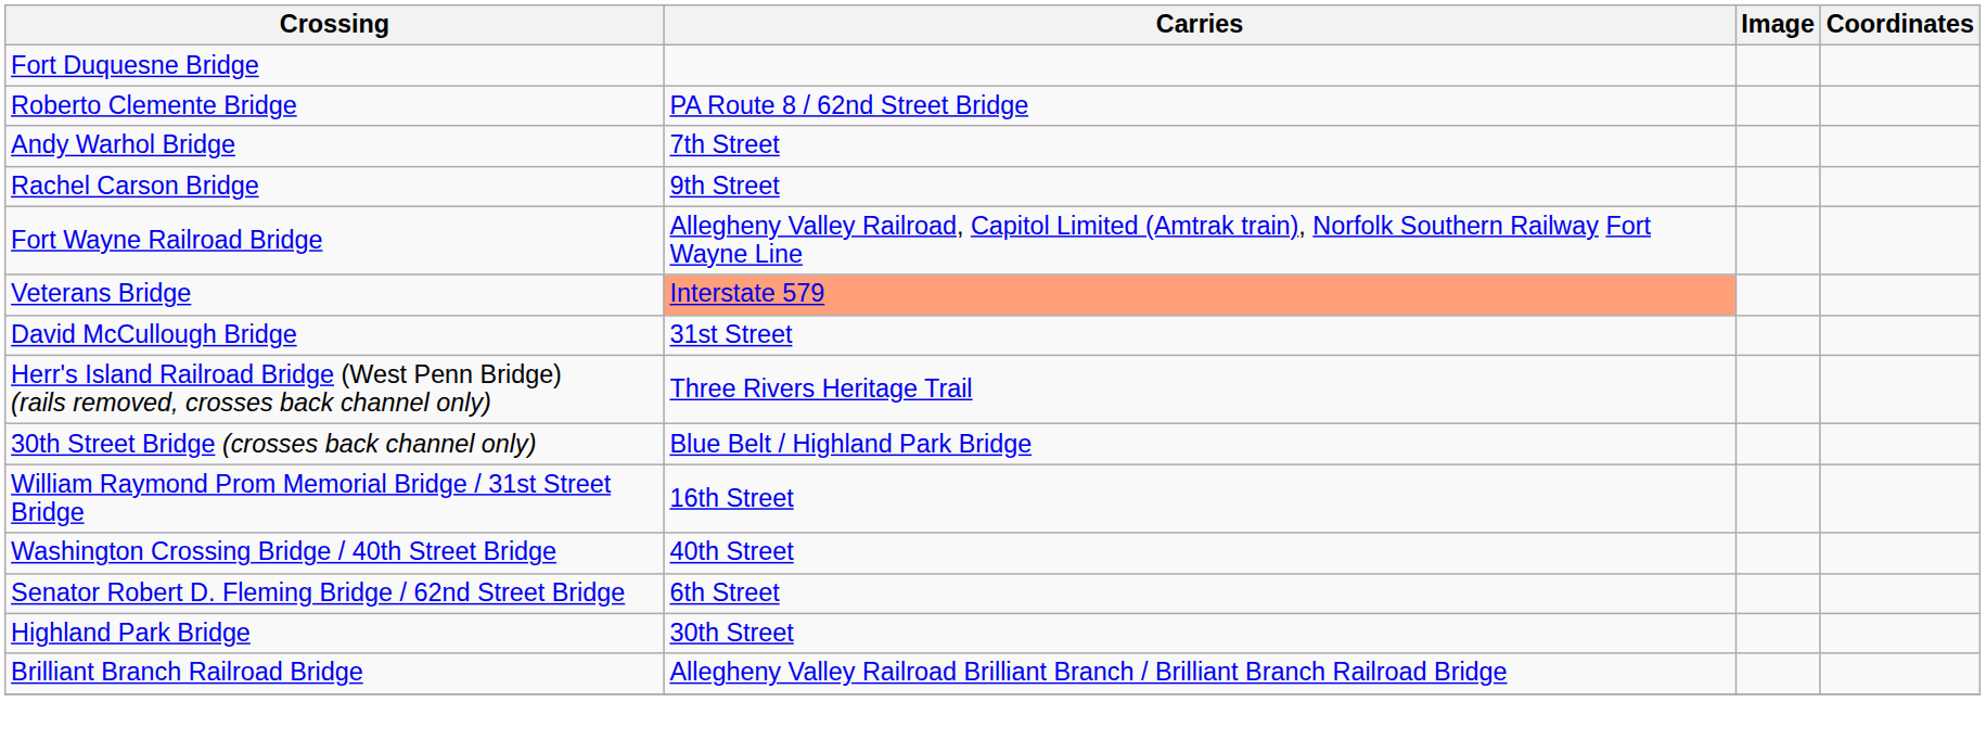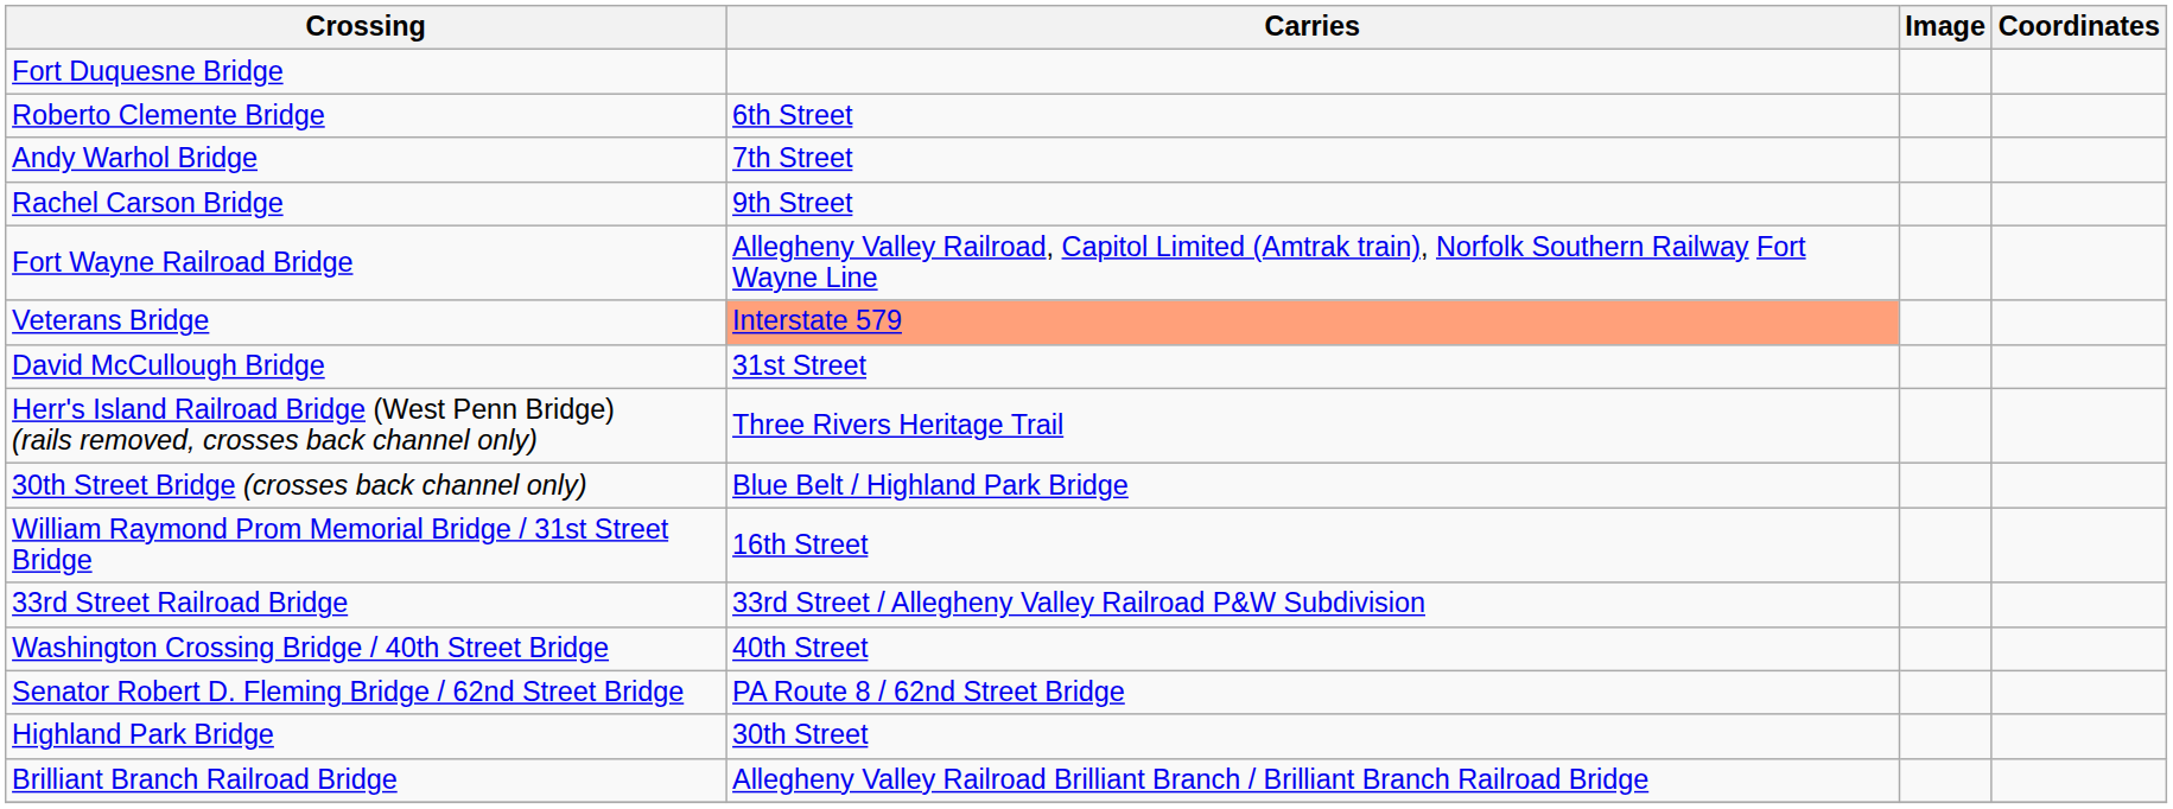Roberto Clemente Bridge | Carries: PA Route 8 / 62nd Street Bridge -> 6th Street
+ row: 33rd Street Railroad Bridge | 33rd Street / Allegheny Valley Railroad P&W Subdivision
Senator Robert D. Fleming Bridge / 62nd Street Bridge | Carries: 6th Street -> PA Route 8 / 62nd Street Bridge
